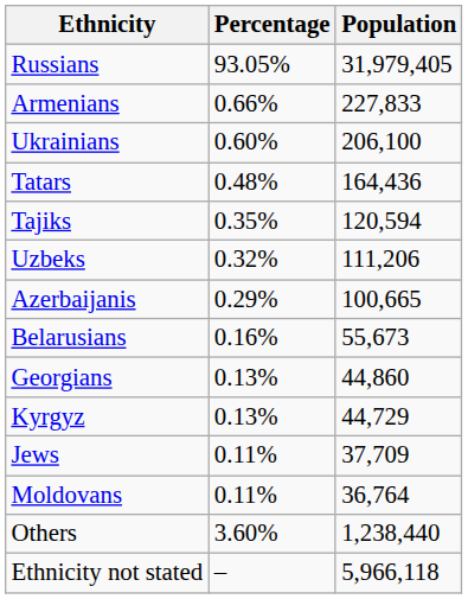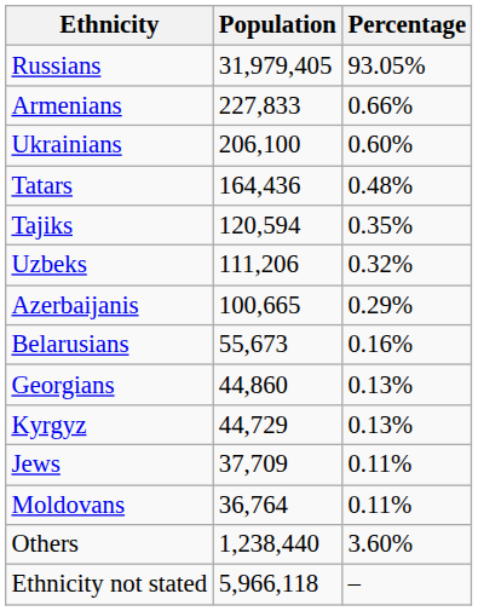columns swapped: Population <-> Percentage
